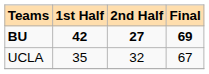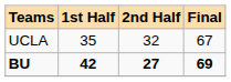rows swapped: BU <-> UCLA
